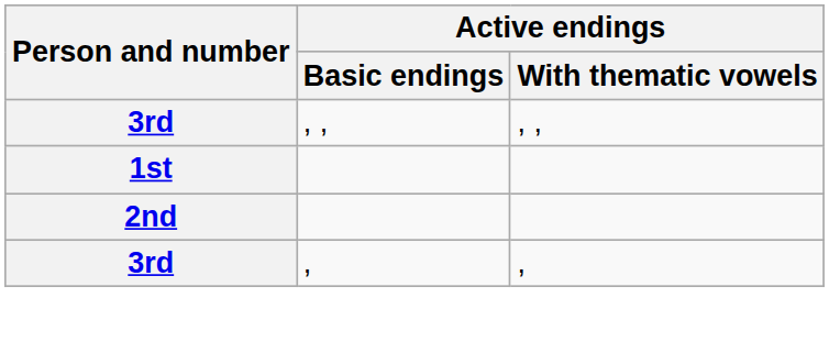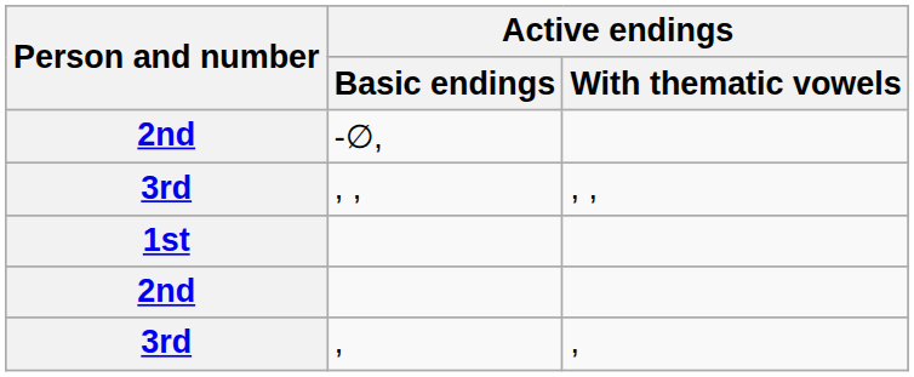+ row: 2nd | -∅,
